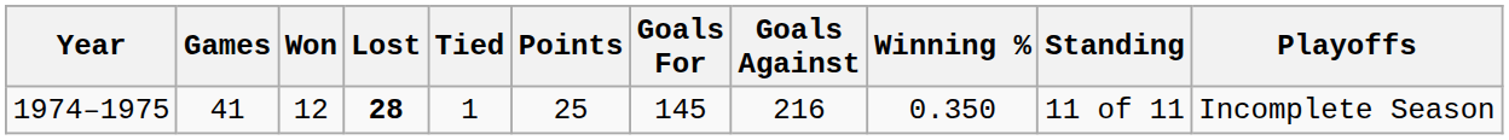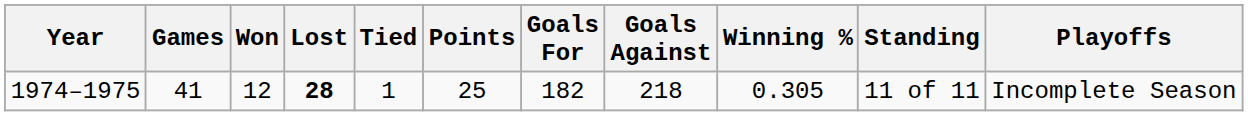1974–1975 | Goals For: 145 -> 182
1974–1975 | Goals Against: 216 -> 218
1974–1975 | Winning %: 0.350 -> 0.305
